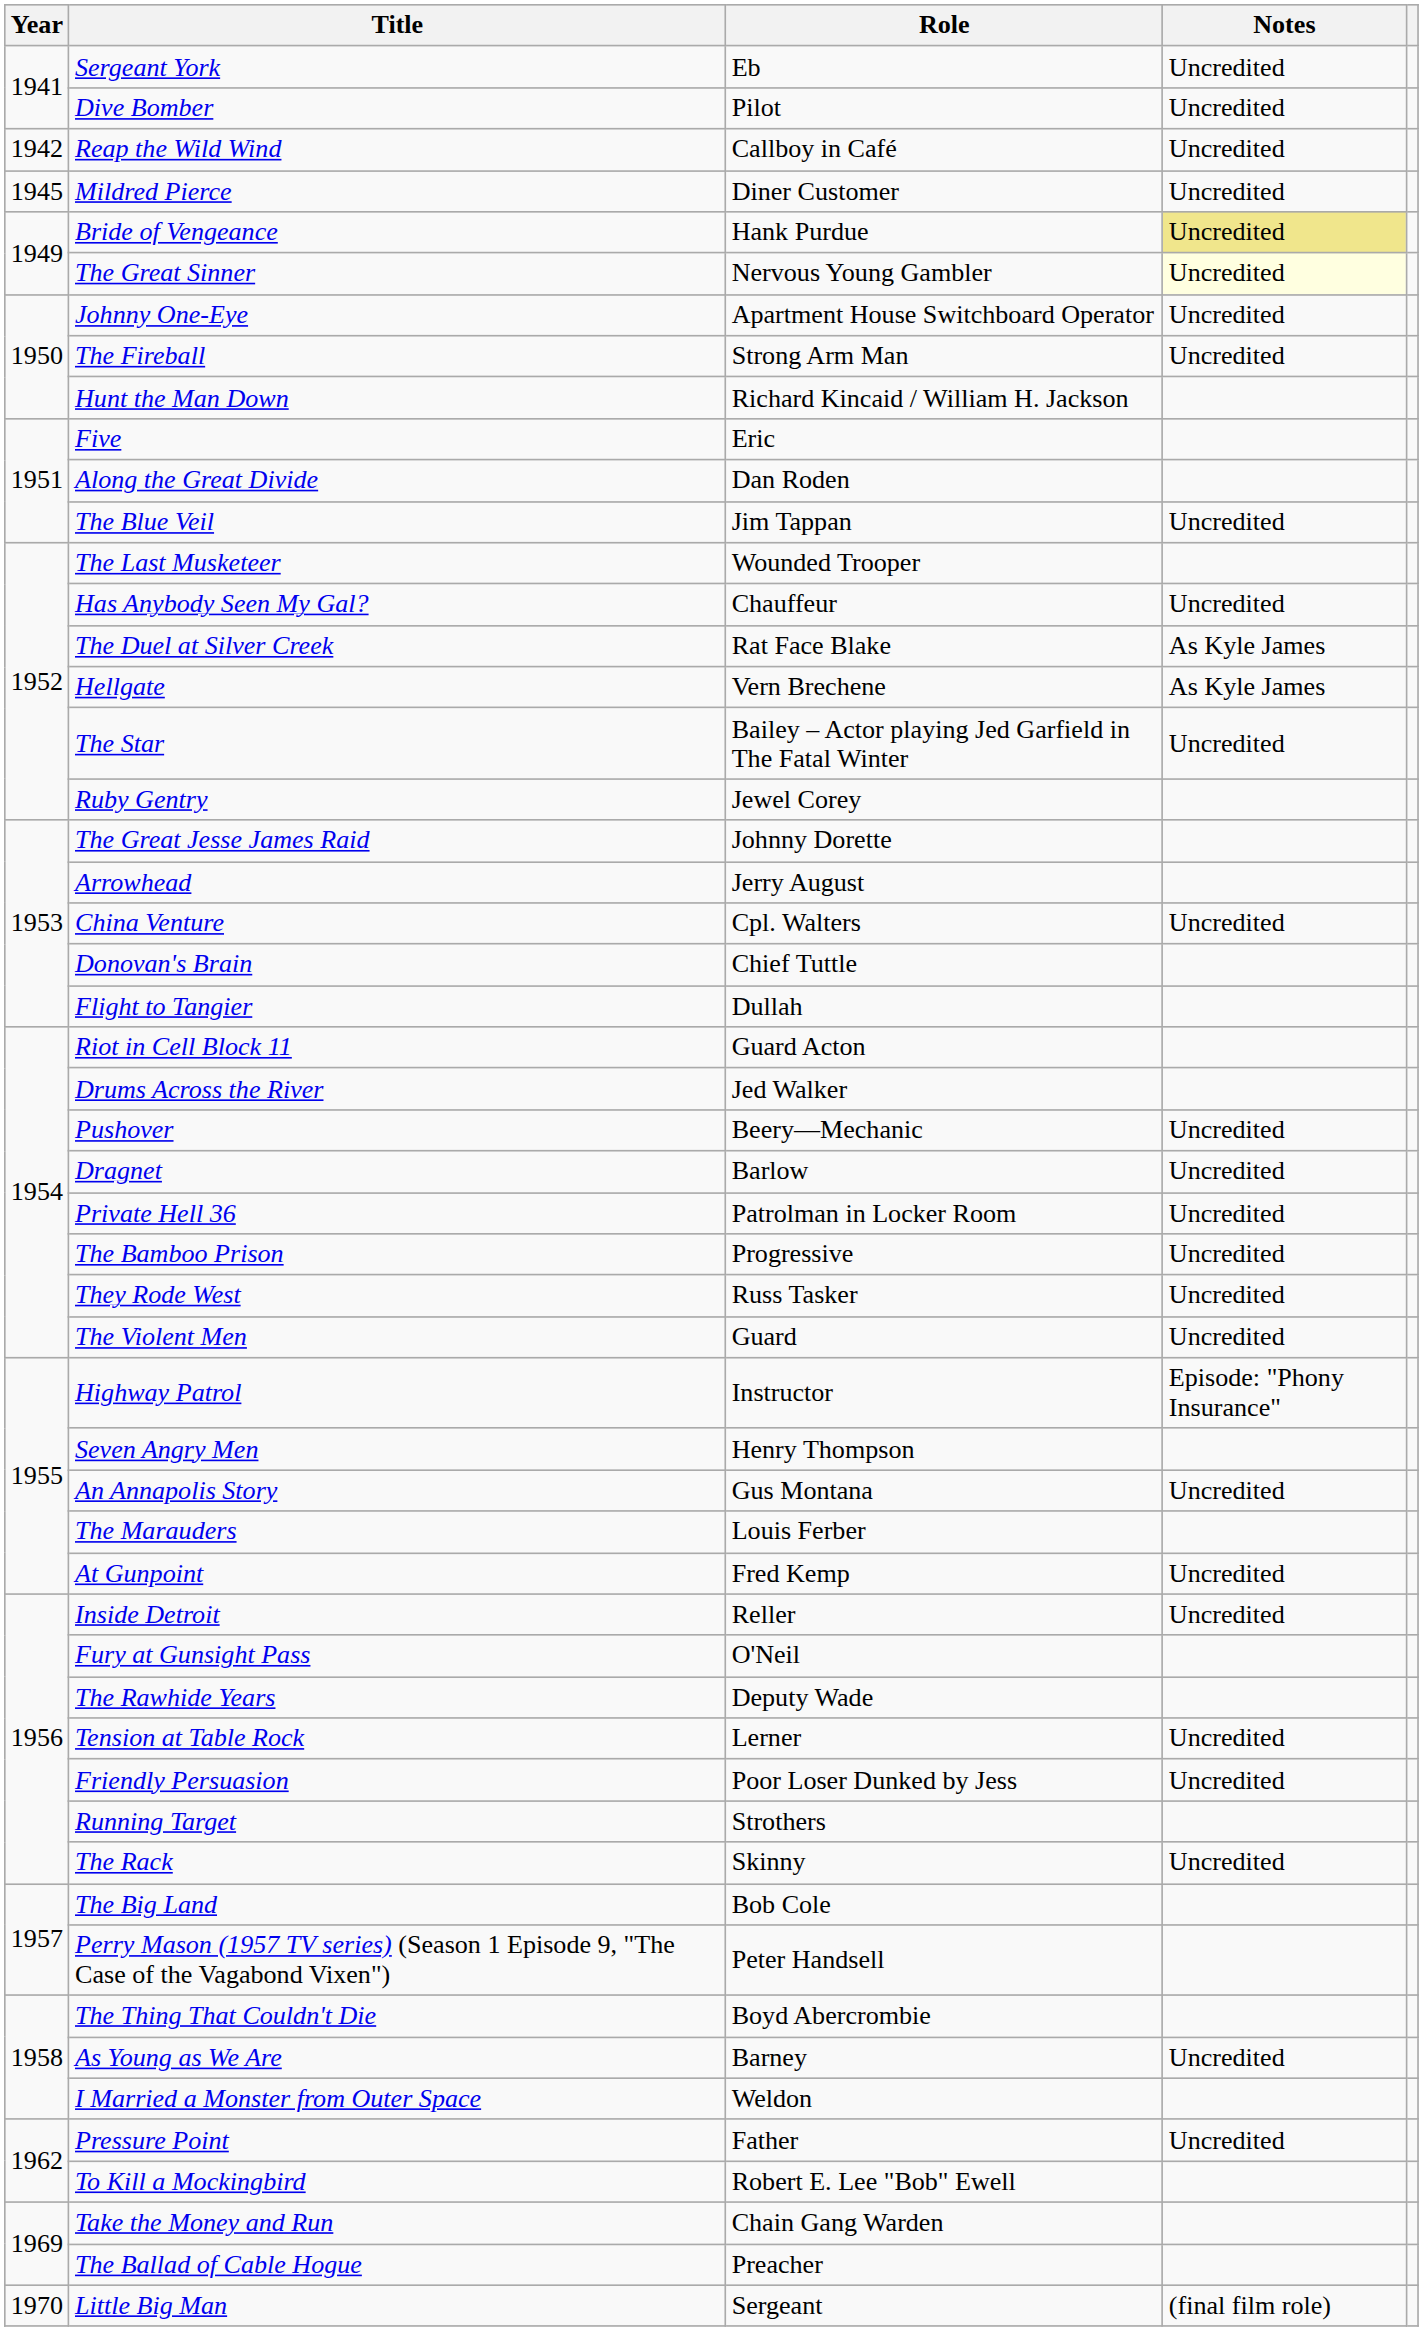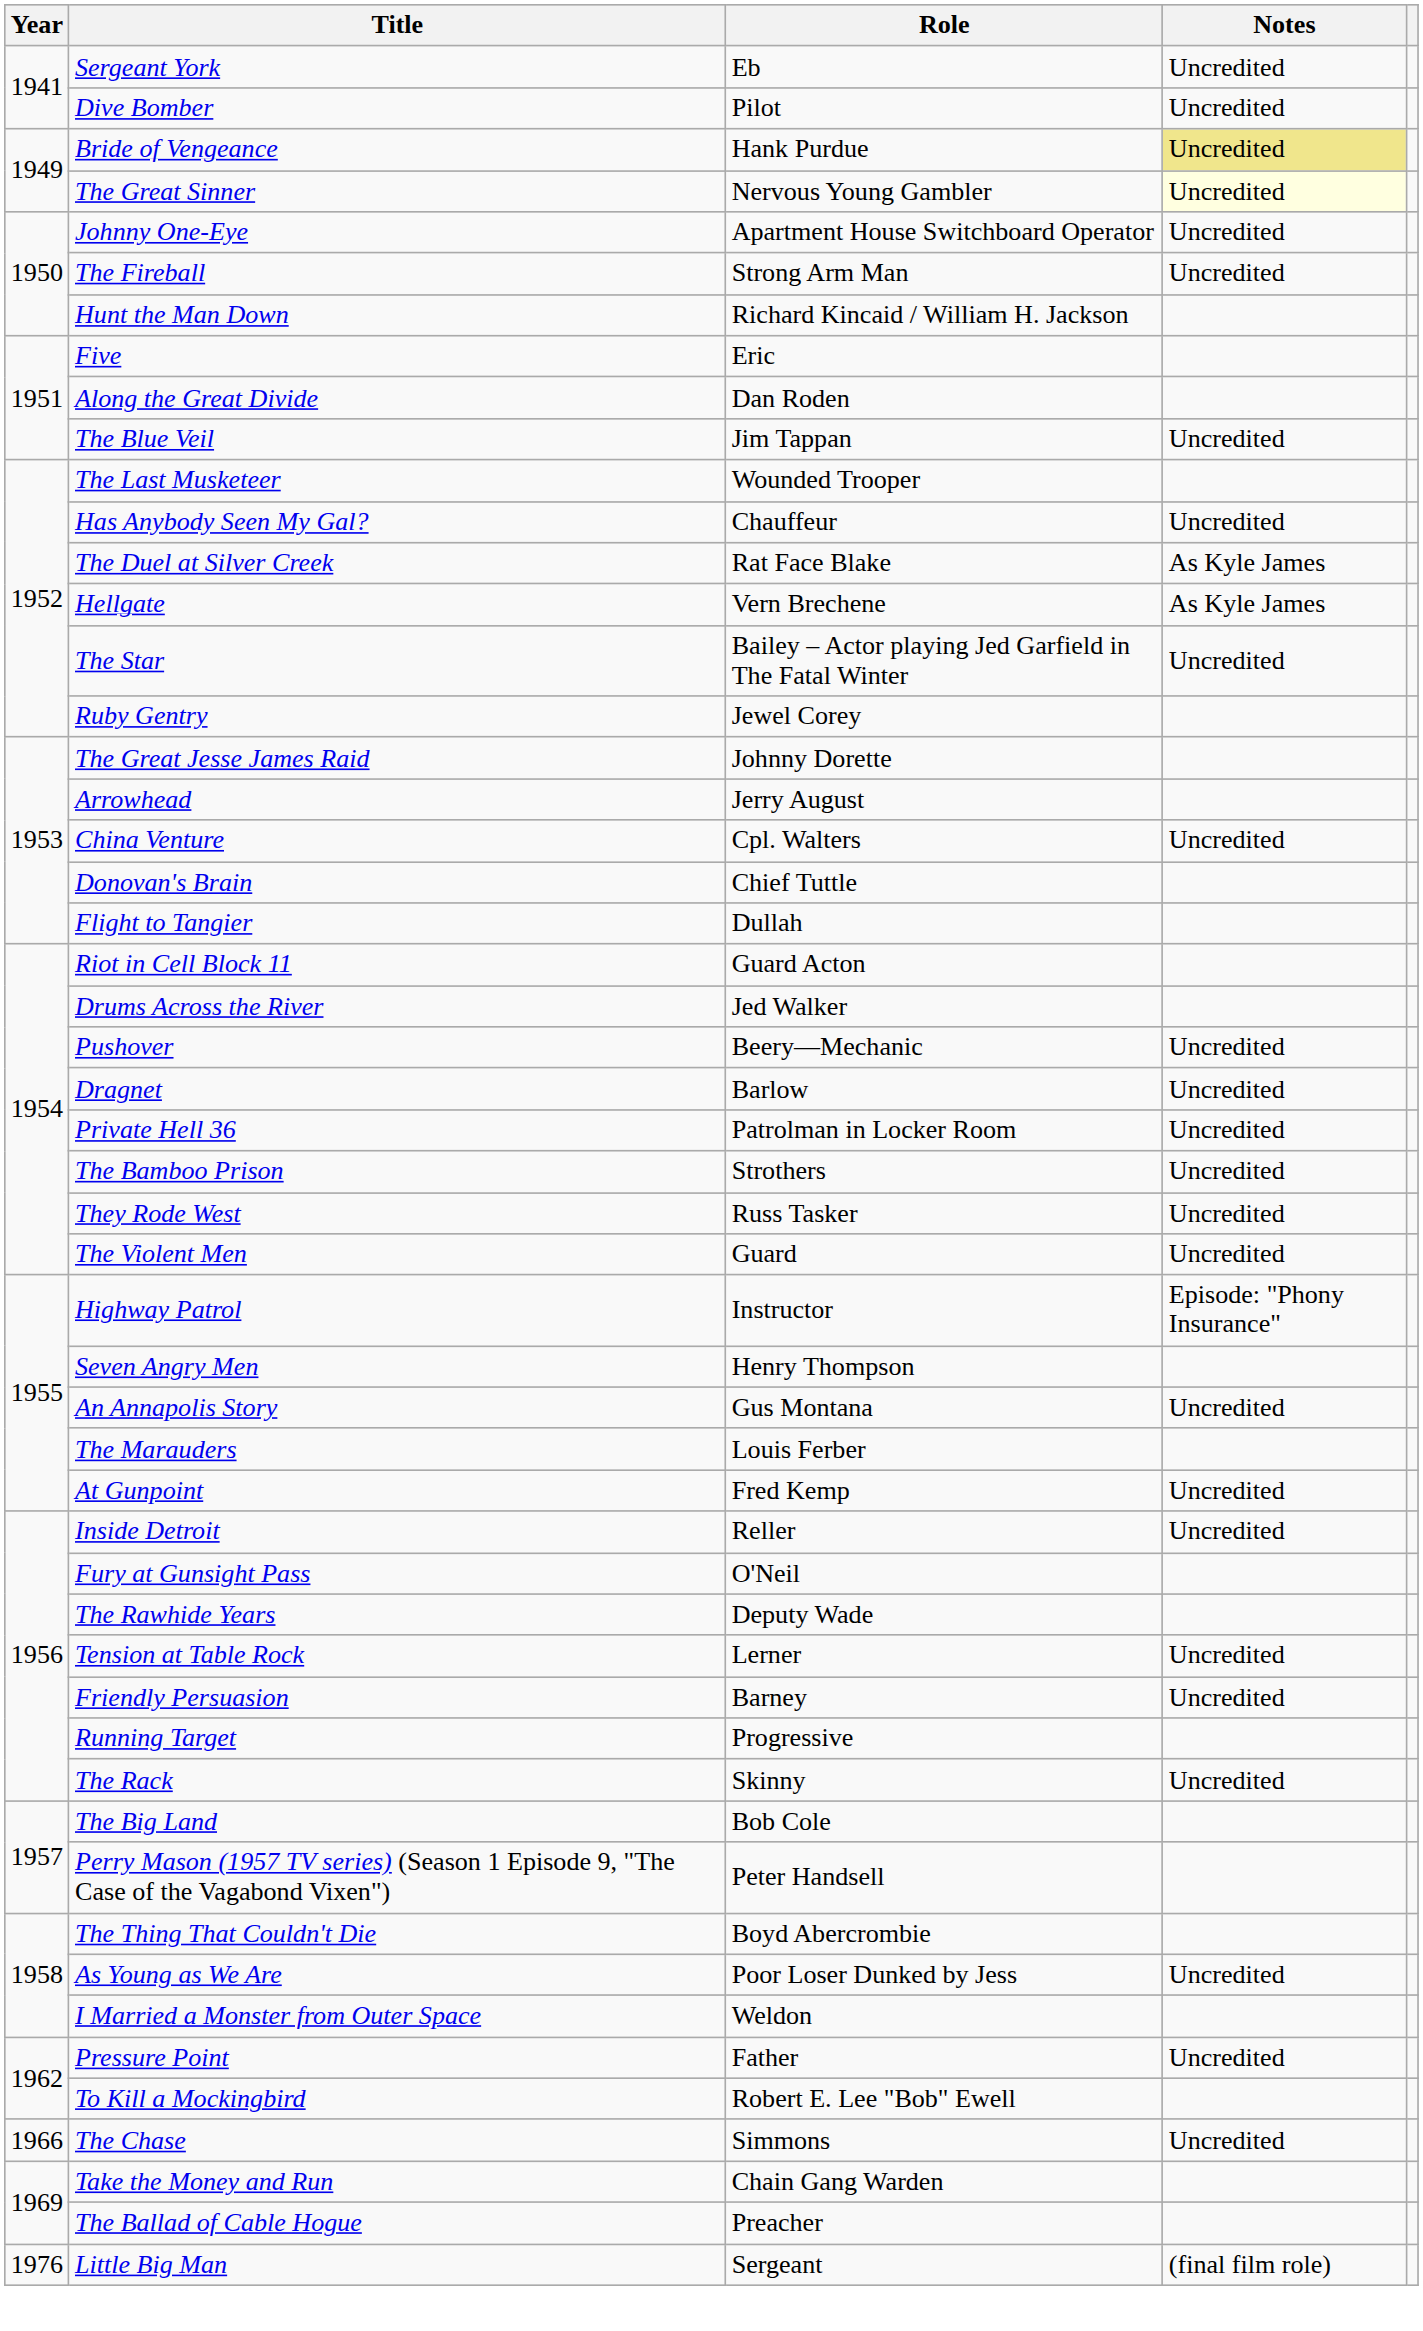- row: 1942 | Reap the Wild Wind | Callboy in Café | Uncredited
- row: 1945 | Mildred Pierce | Diner Customer | Uncredited
The Bamboo Prison | Role: Progressive -> Strothers
Friendly Persuasion | Role: Poor Loser Dunked by Jess -> Barney
Running Target | Role: Strothers -> Progressive
As Young as We Are | Role: Barney -> Poor Loser Dunked by Jess
+ row: 1966 | The Chase | Simmons | Uncredited
Little Big Man | Year: 1970 -> 1976
